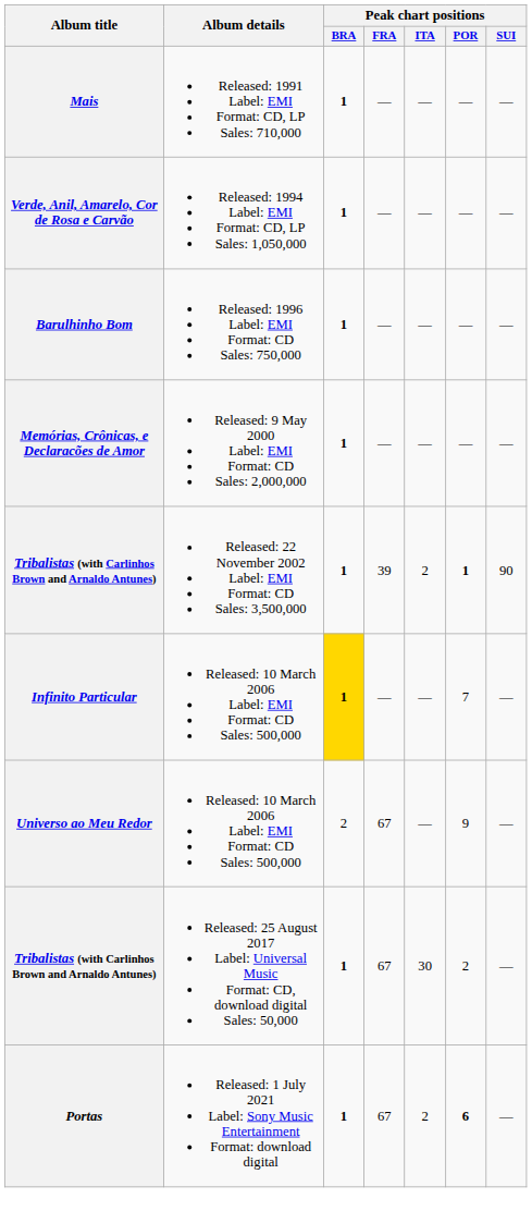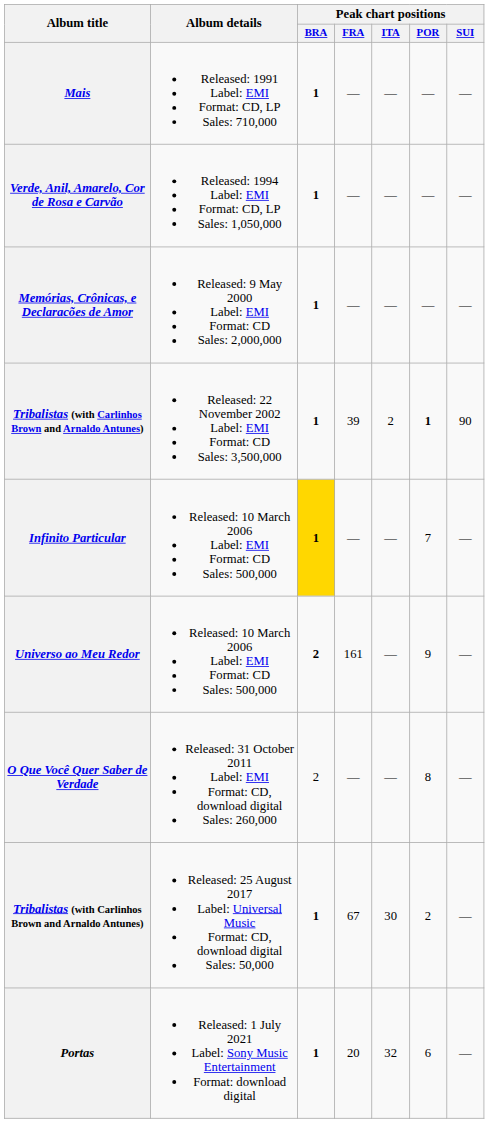- row: Barulhinho Bom | Released: 1996 Label: EMI Format: CD Sales: 750,000 | 1 | — | — | — | —
Universo ao Meu Redor | Peak chart positions / BRA: normal -> bold
Universo ao Meu Redor | Peak chart positions / FRA: 67 -> 161
+ row: O Que Você Quer Saber de Verdade | Released: 31 October 2011 Label: EMI Format: CD, download digital Sales: 260,000 | 2 | — | — | 8 | —
Portas | Peak chart positions / FRA: 67 -> 20
Portas | Peak chart positions / ITA: 2 -> 32
Portas | Peak chart positions / POR: bold -> normal
